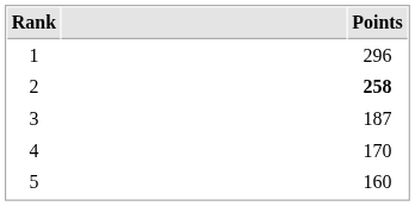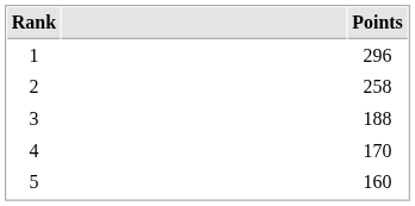2 | Points: bold -> normal
3 | Points: 187 -> 188
